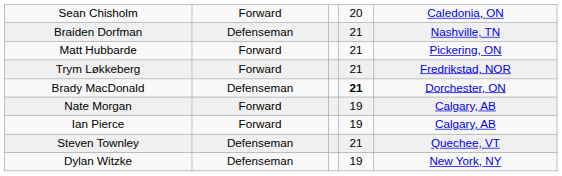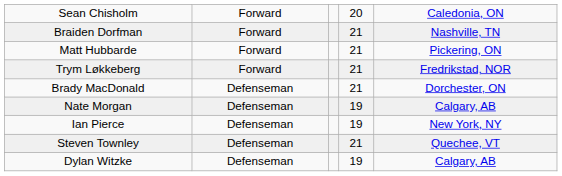Braiden Dorfman | column 2: Defenseman -> Forward
Brady MacDonald | column 4: bold -> normal
Nate Morgan | column 2: Forward -> Defenseman
Ian Pierce | column 2: Forward -> Defenseman
Ian Pierce | column 5: Calgary, AB -> New York, NY
Dylan Witzke | column 5: New York, NY -> Calgary, AB
